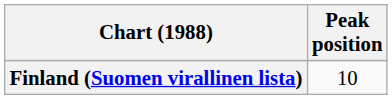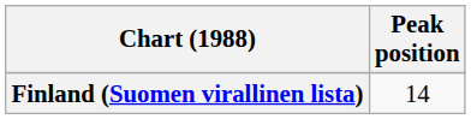Finland (Suomen virallinen lista) | Peak position: 10 -> 14
